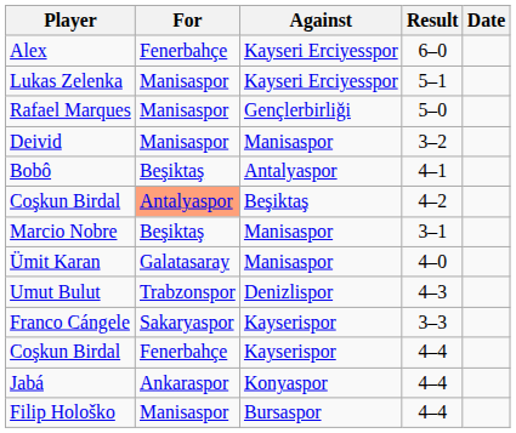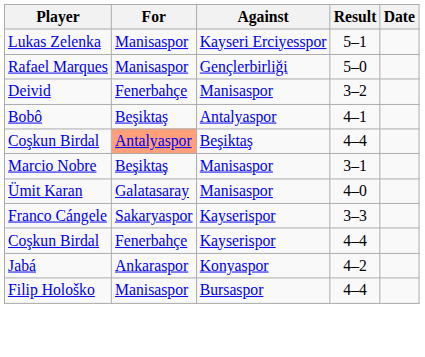- row: Alex | Fenerbahçe | Kayseri Erciyesspor | 6–0
Deivid | For: Manisaspor -> Fenerbahçe
Coşkun Birdal / Beşiktaş | Result: 4–2 -> 4–4
- row: Umut Bulut | Trabzonspor | Denizlispor | 4–3
Jabá | Result: 4–4 -> 4–2
